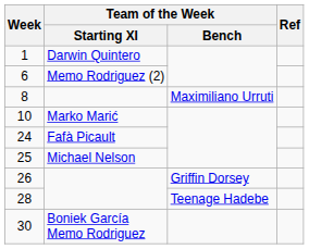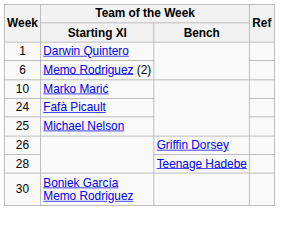- row: 8 | Maximiliano Urruti
